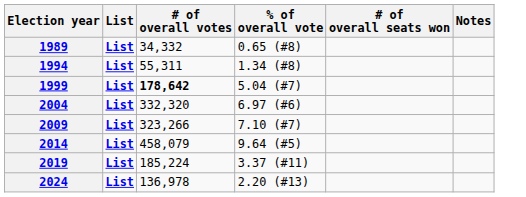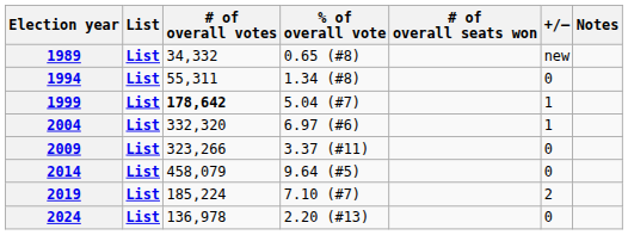+ column: +/– | new | 0 | 1 | 1 | 0 | 0 | 2 | 0
2009 | % of overall vote: 7.10 (#7) -> 3.37 (#11)
2019 | % of overall vote: 3.37 (#11) -> 7.10 (#7)
